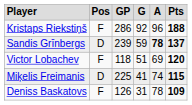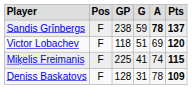- row: Kristaps Riekstiņš | F | 286 | 92 | 96 | 188
Sandis Grīnbergs | column 2: D -> F
Sandis Grīnbergs | column 3: 239 -> 238
Miķelis Freimanis | column 2: D -> F
Deniss Baskatovs | column 3: 126 -> 128
